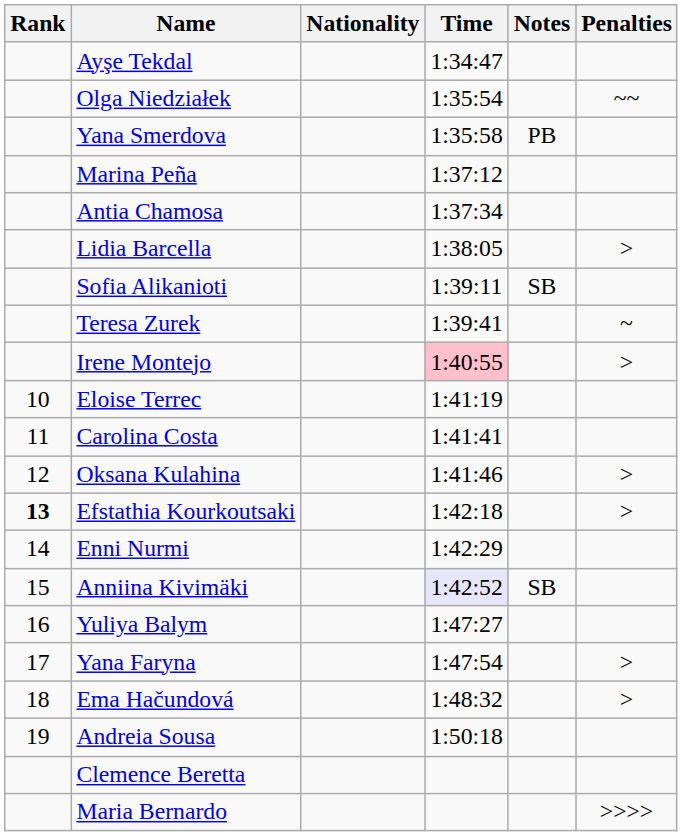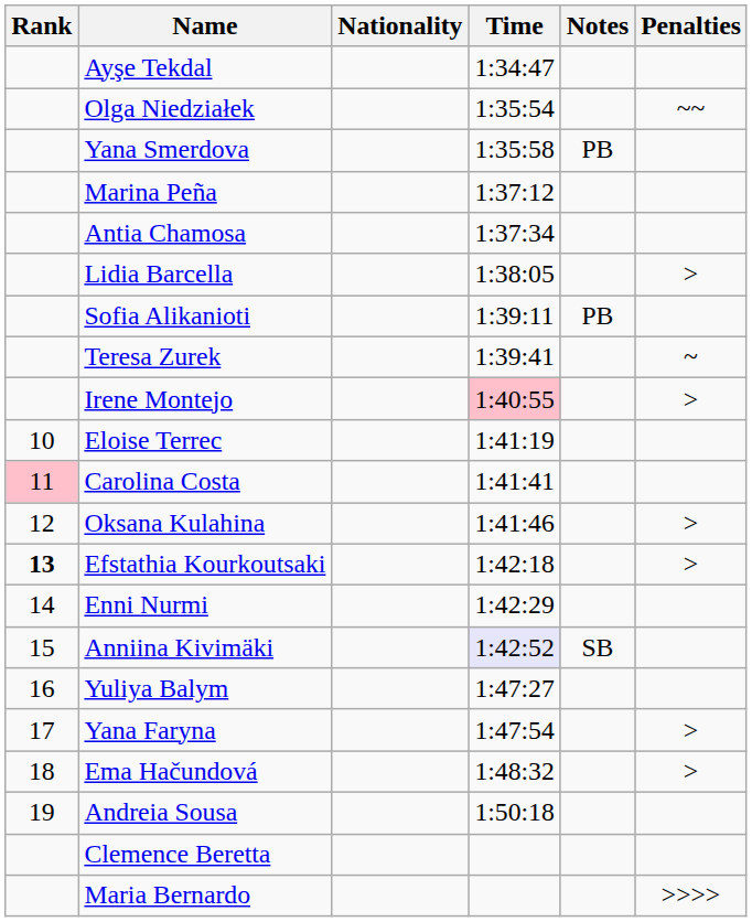Sofia Alikanioti | Notes: SB -> PB
Carolina Costa | Rank: no background -> pink background
